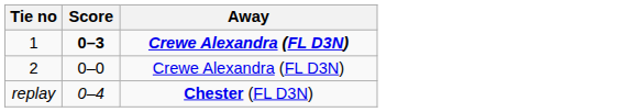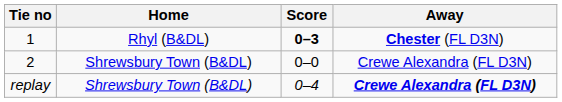+ column: Home | Rhyl (B&DL) | Shrewsbury Town (B&DL) | Shrewsbury Town (B&DL)
1 | Away: Crewe Alexandra (FL D3N) -> Chester (FL D3N)
replay | Away: Chester (FL D3N) -> Crewe Alexandra (FL D3N)
